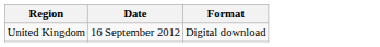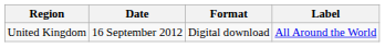+ column: Label | All Around the World
